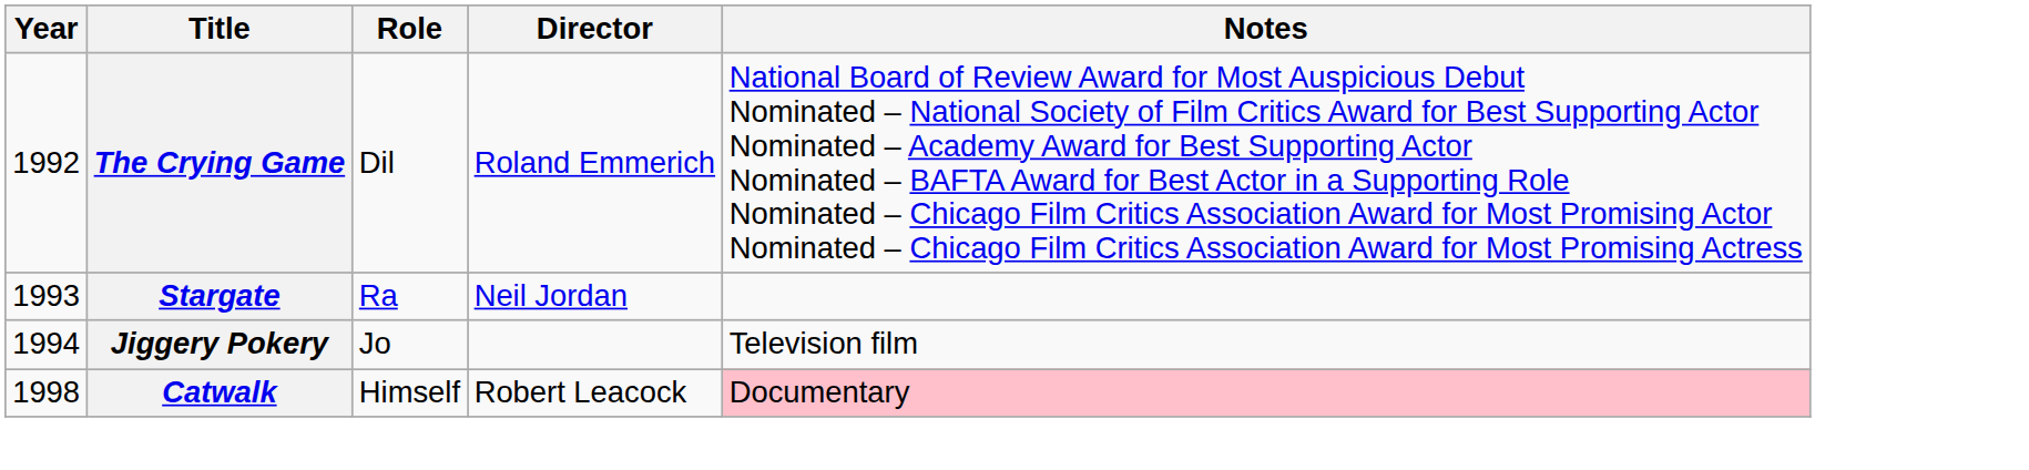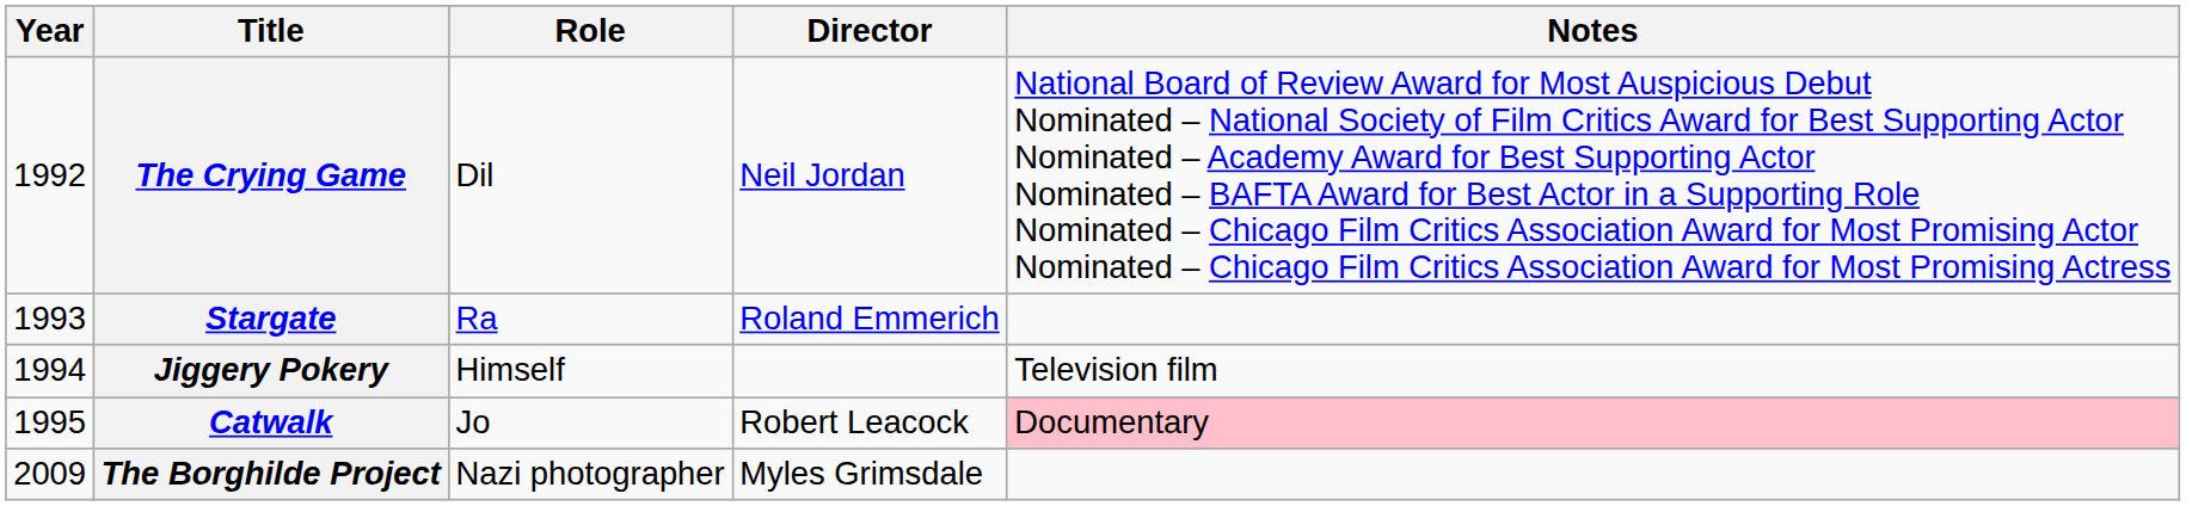The Crying Game | Director: Roland Emmerich -> Neil Jordan
Stargate | Director: Neil Jordan -> Roland Emmerich
Jiggery Pokery | Role: Jo -> Himself
Catwalk | Year: 1998 -> 1995
Catwalk | Role: Himself -> Jo
+ row: 2009 | The Borghilde Project | Nazi photographer | Myles Grimsdale
